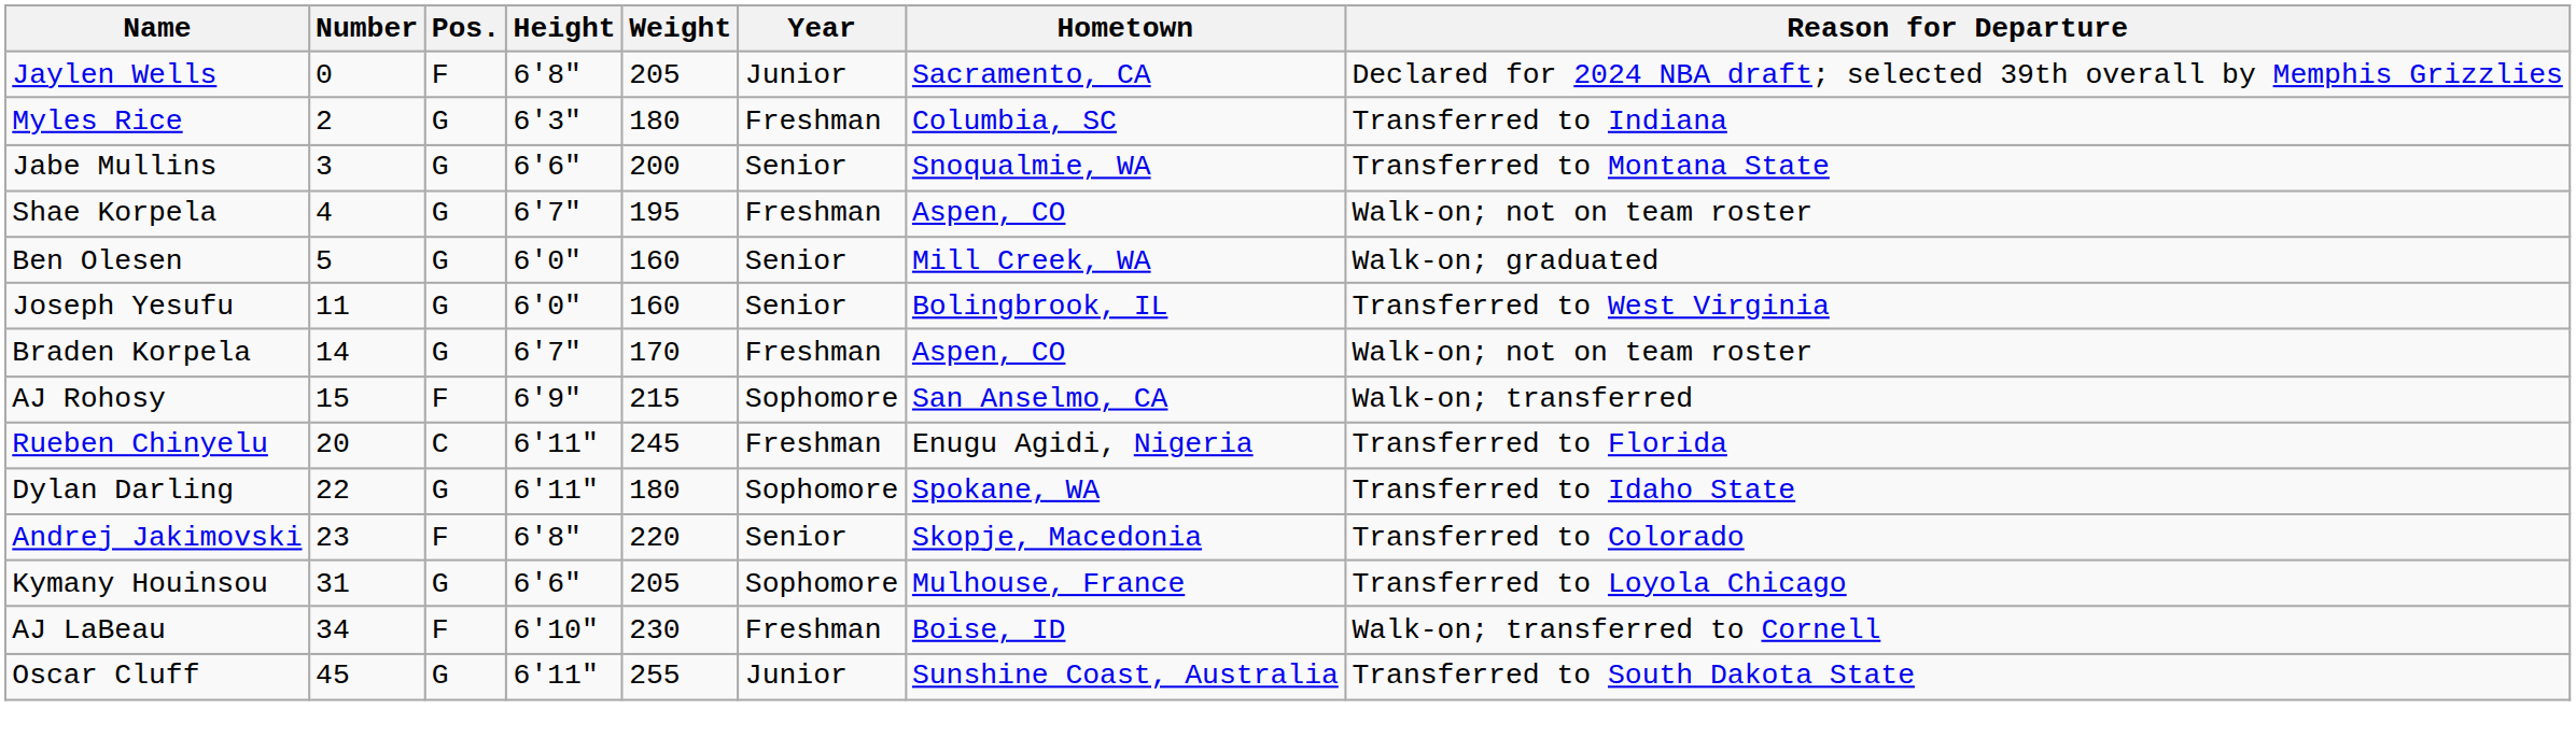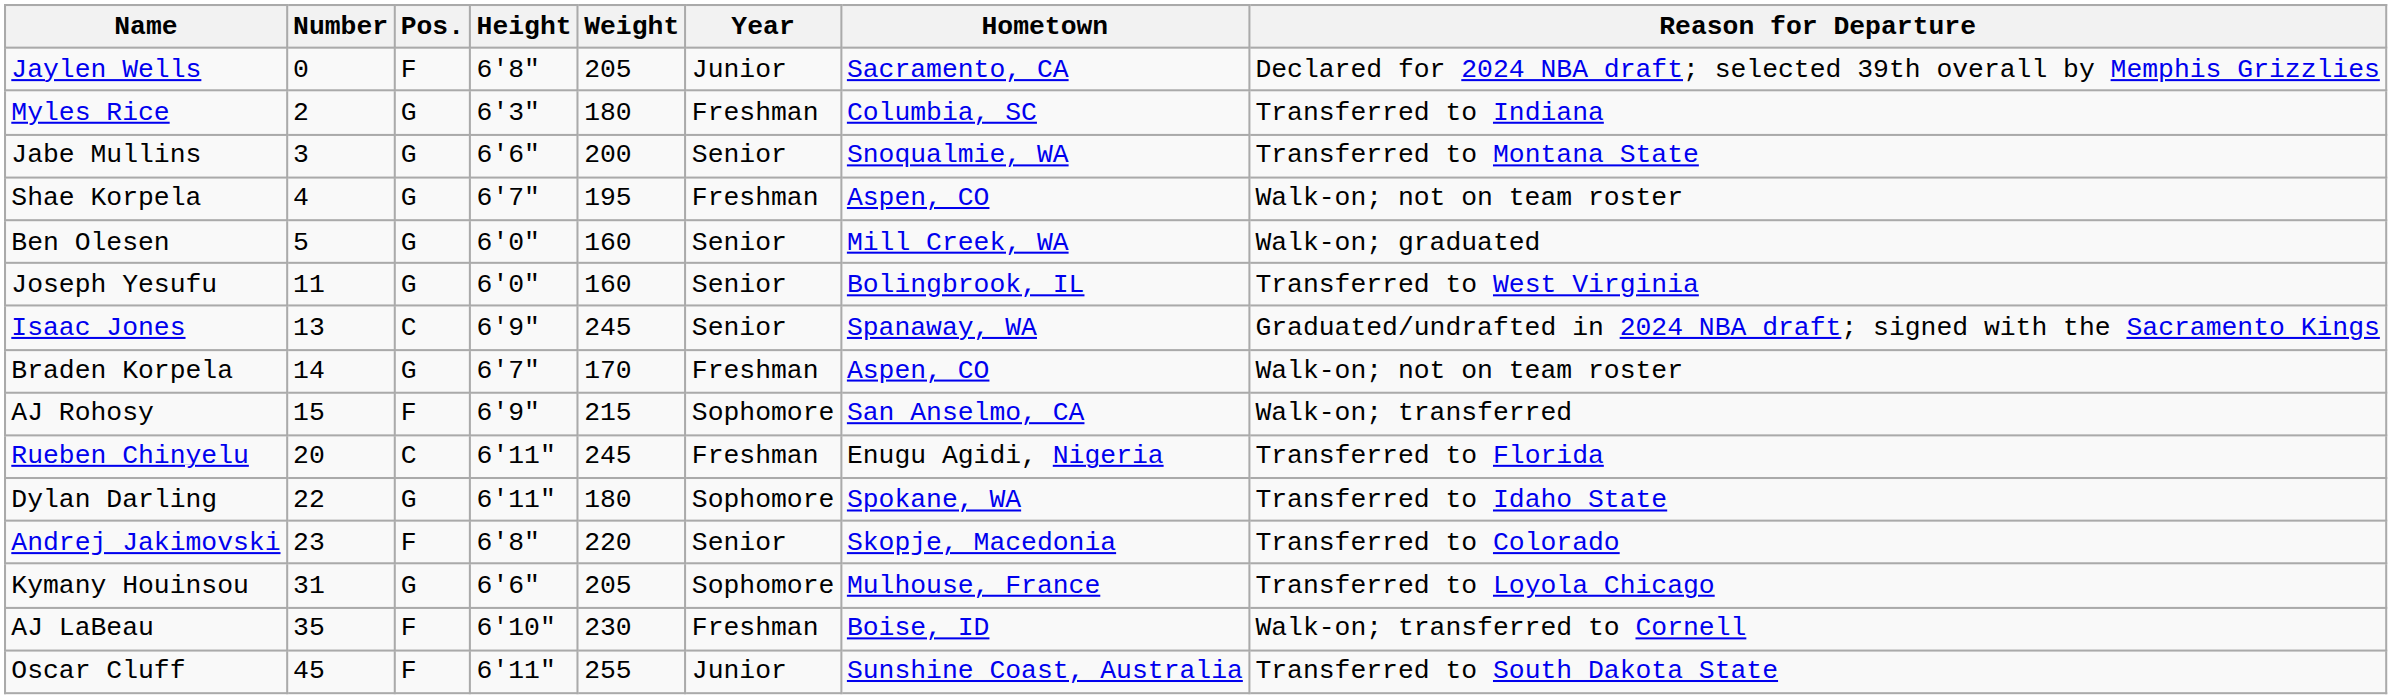+ row: Isaac Jones | 13 | C | 6'9" | 245 | Senior | Spanaway, WA | Graduated/undrafted in 2024 NBA draft; signed with the Sacramento Kings
AJ LaBeau | Number: 34 -> 35
Oscar Cluff | Pos.: G -> F
